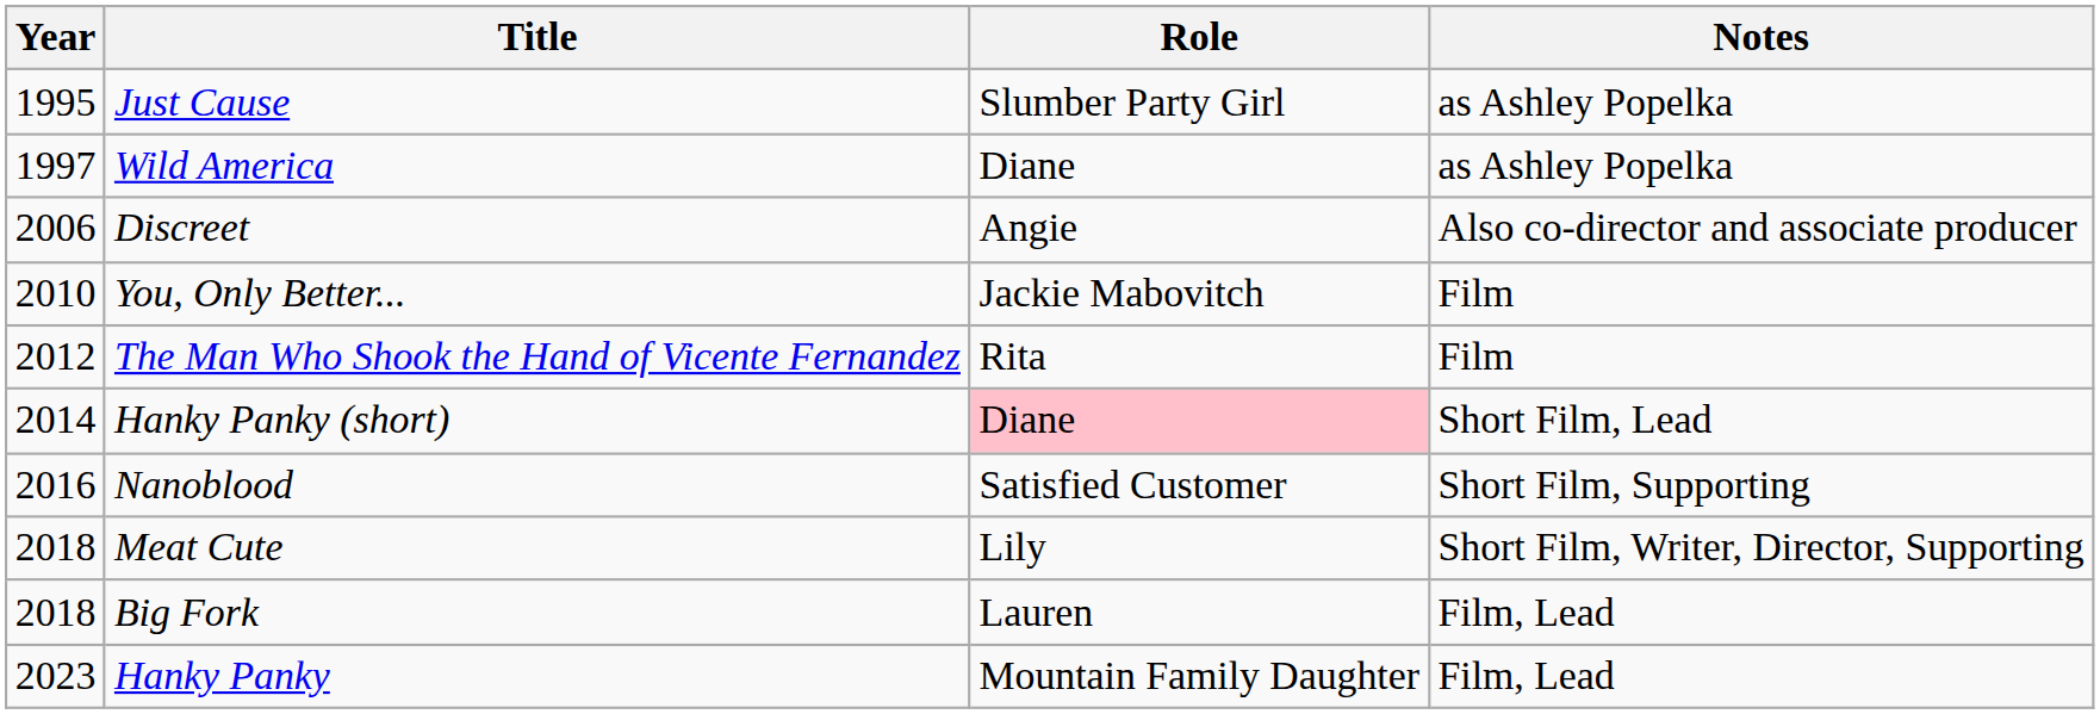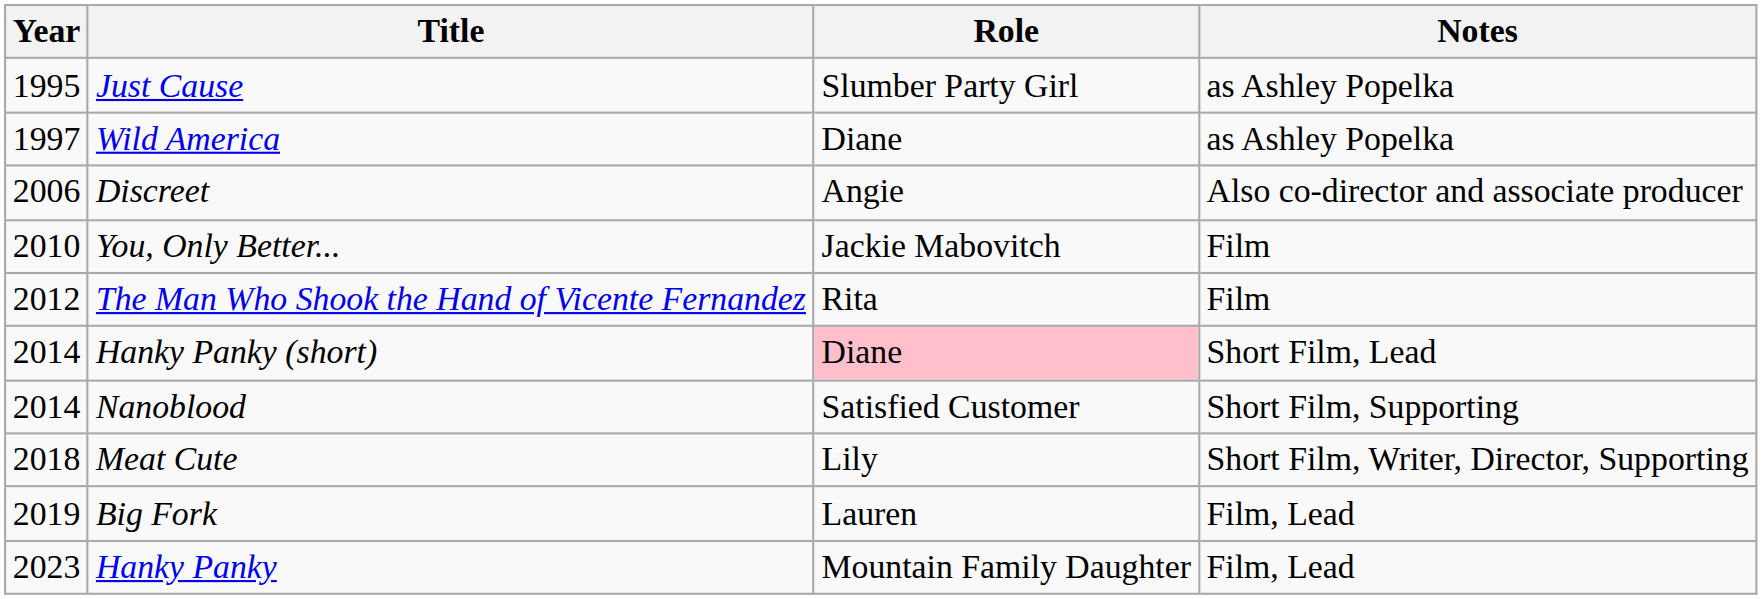Nanoblood | Year: 2016 -> 2014
Big Fork | Year: 2018 -> 2019
